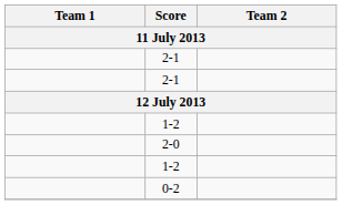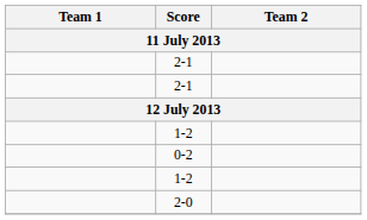rows swapped: 2-0 <-> 0-2
